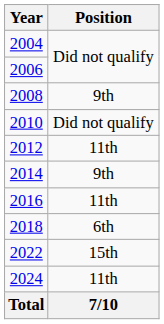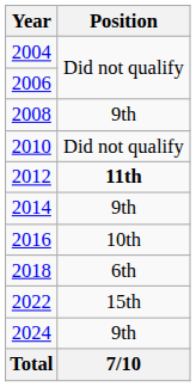2012 | Position: normal -> bold
2016 | Position: 11th -> 10th
2024 | Position: 11th -> 9th
